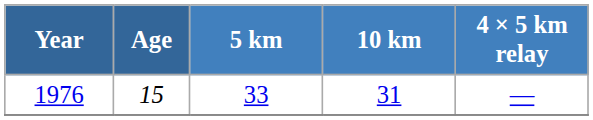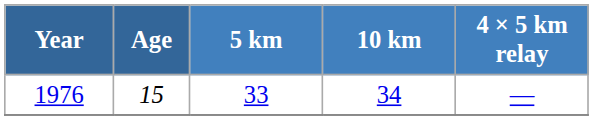1976 | 10 km: 31 -> 34
